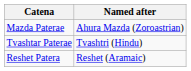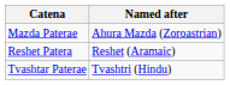rows swapped: Reshet Patera <-> Tvashtar Paterae
